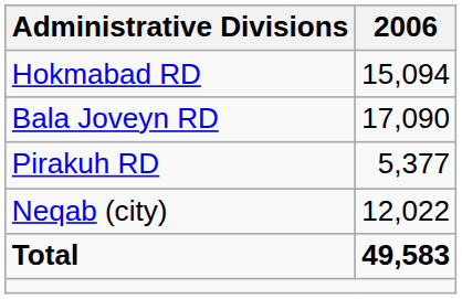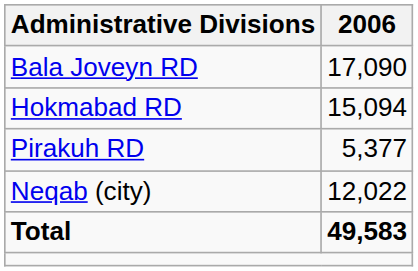rows swapped: Bala Joveyn RD <-> Hokmabad RD
